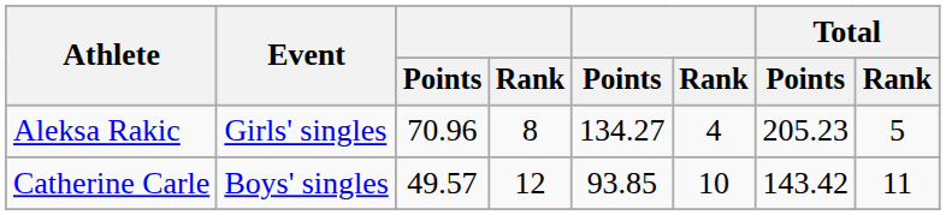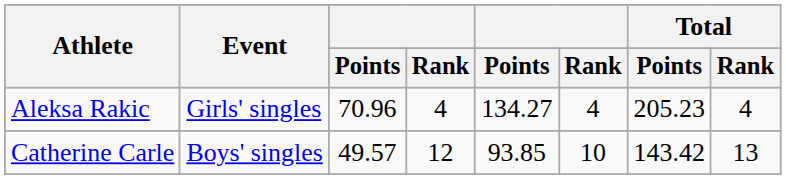Aleksa Rakic | column 4: 8 -> 4
Aleksa Rakic | Total / Rank: 5 -> 4
Catherine Carle | Total / Rank: 11 -> 13
